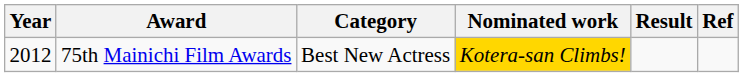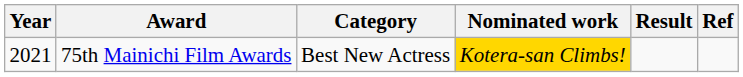75th Mainichi Film Awards | Year: 2012 -> 2021
